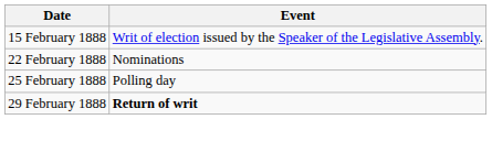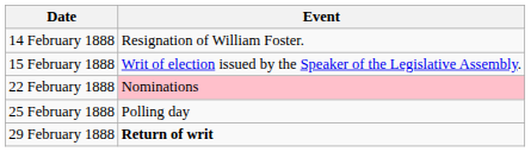+ row: 14 February 1888 | Resignation of William Foster.
22 February 1888 | Event: no background -> pink background
